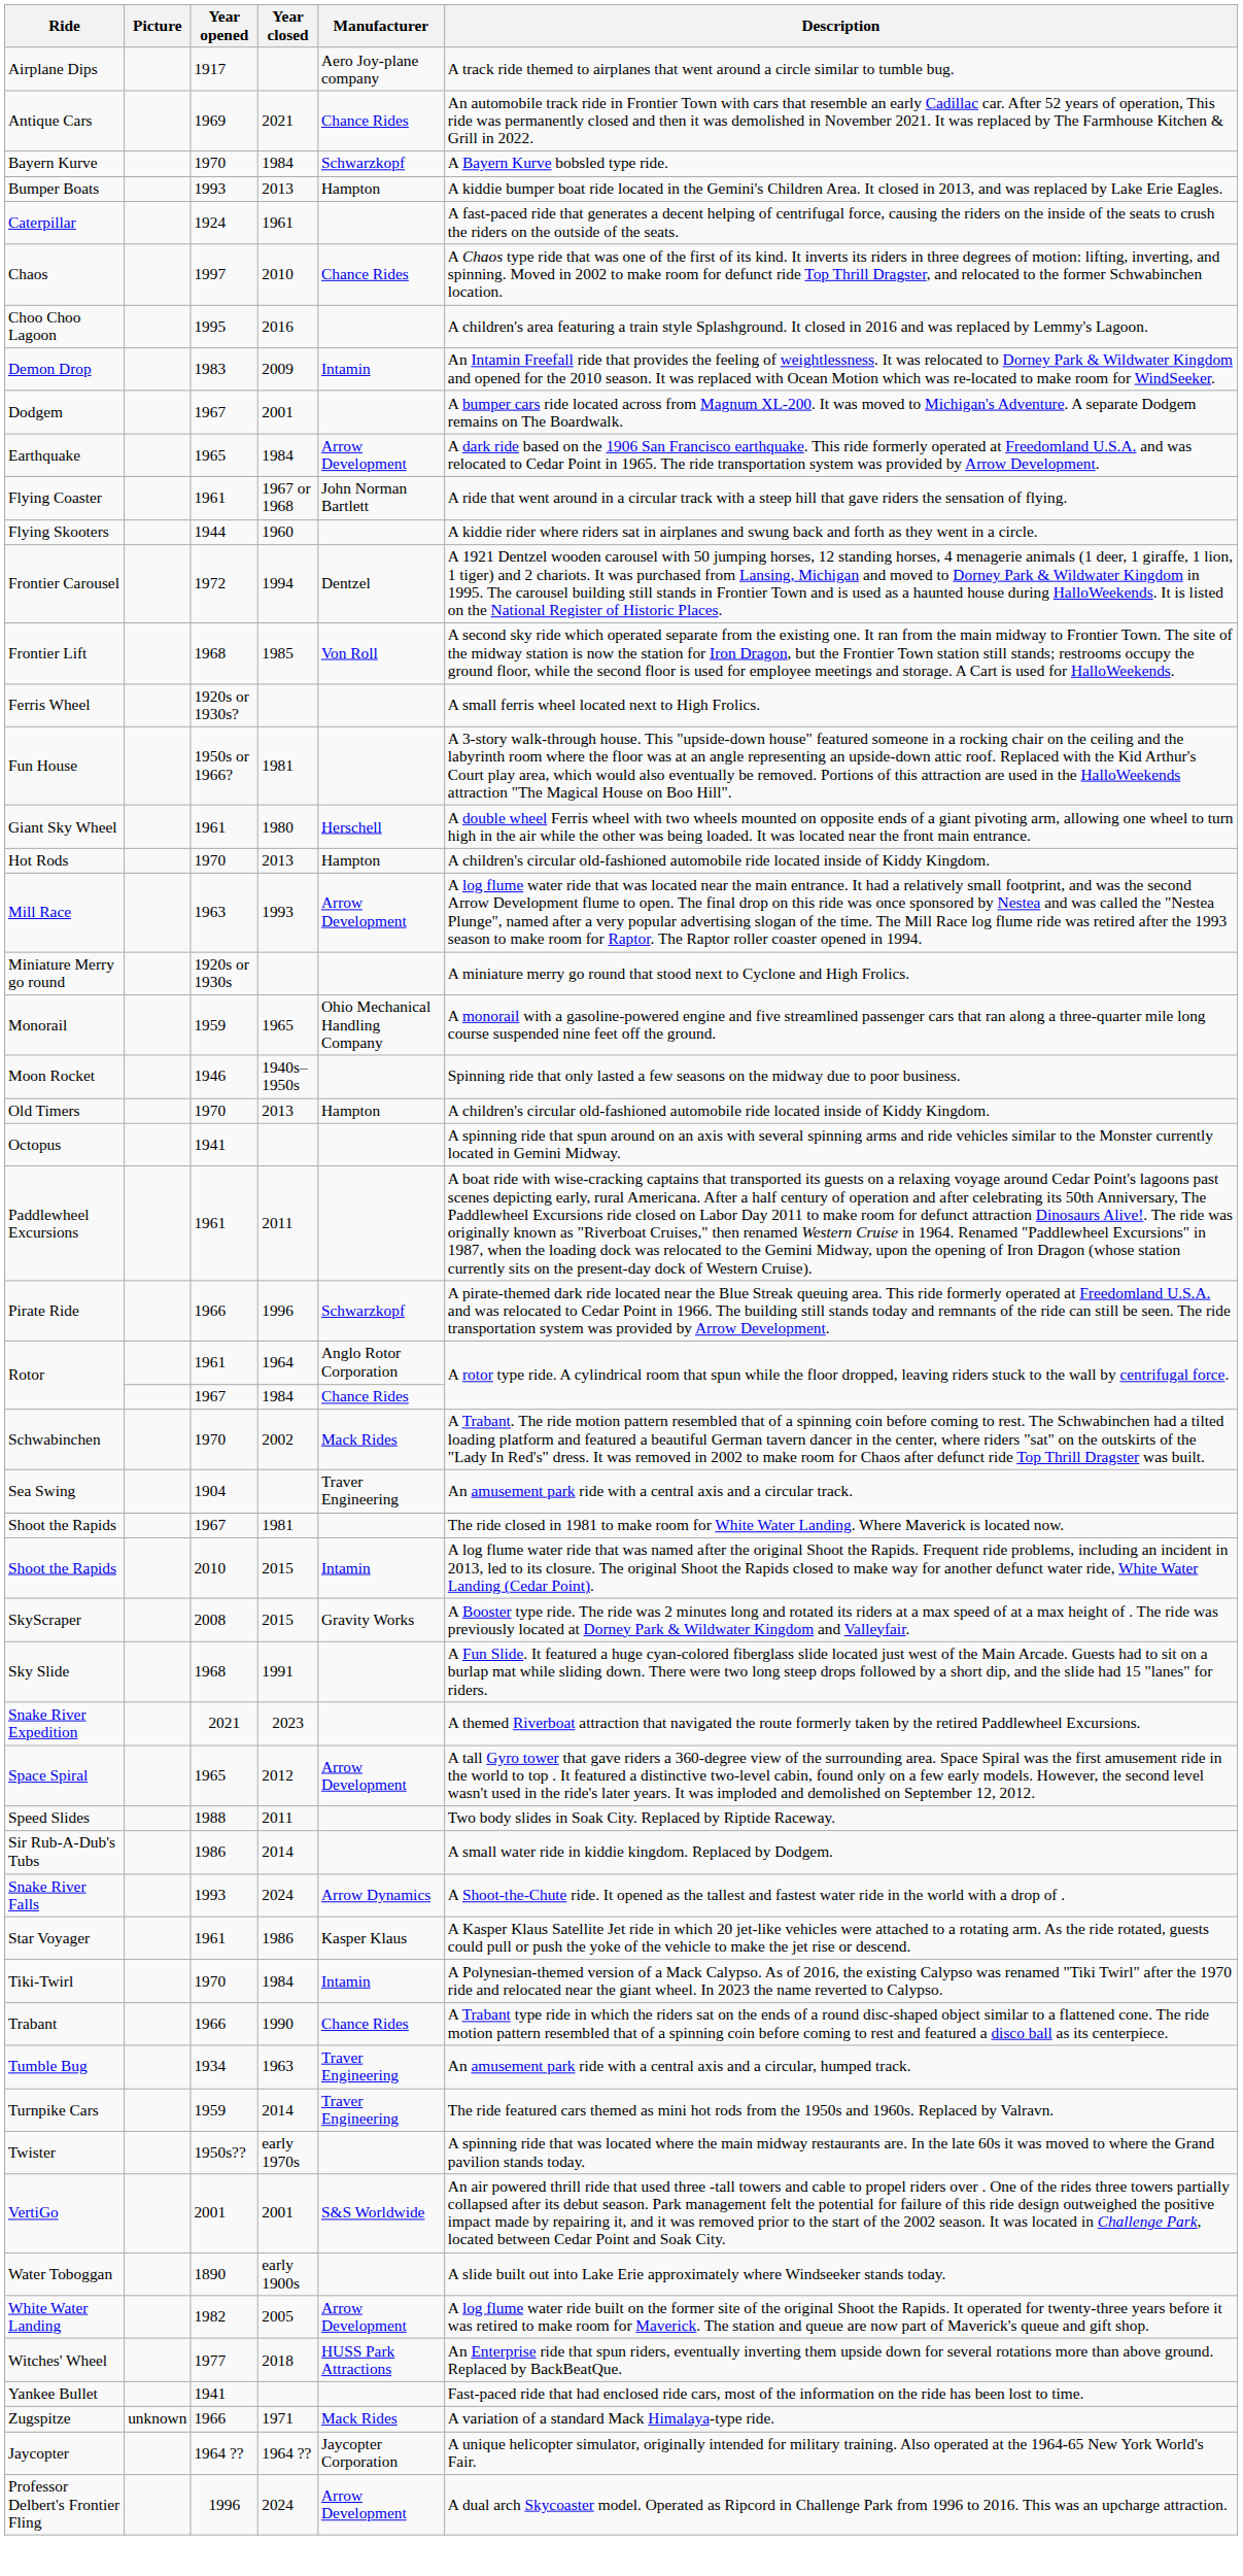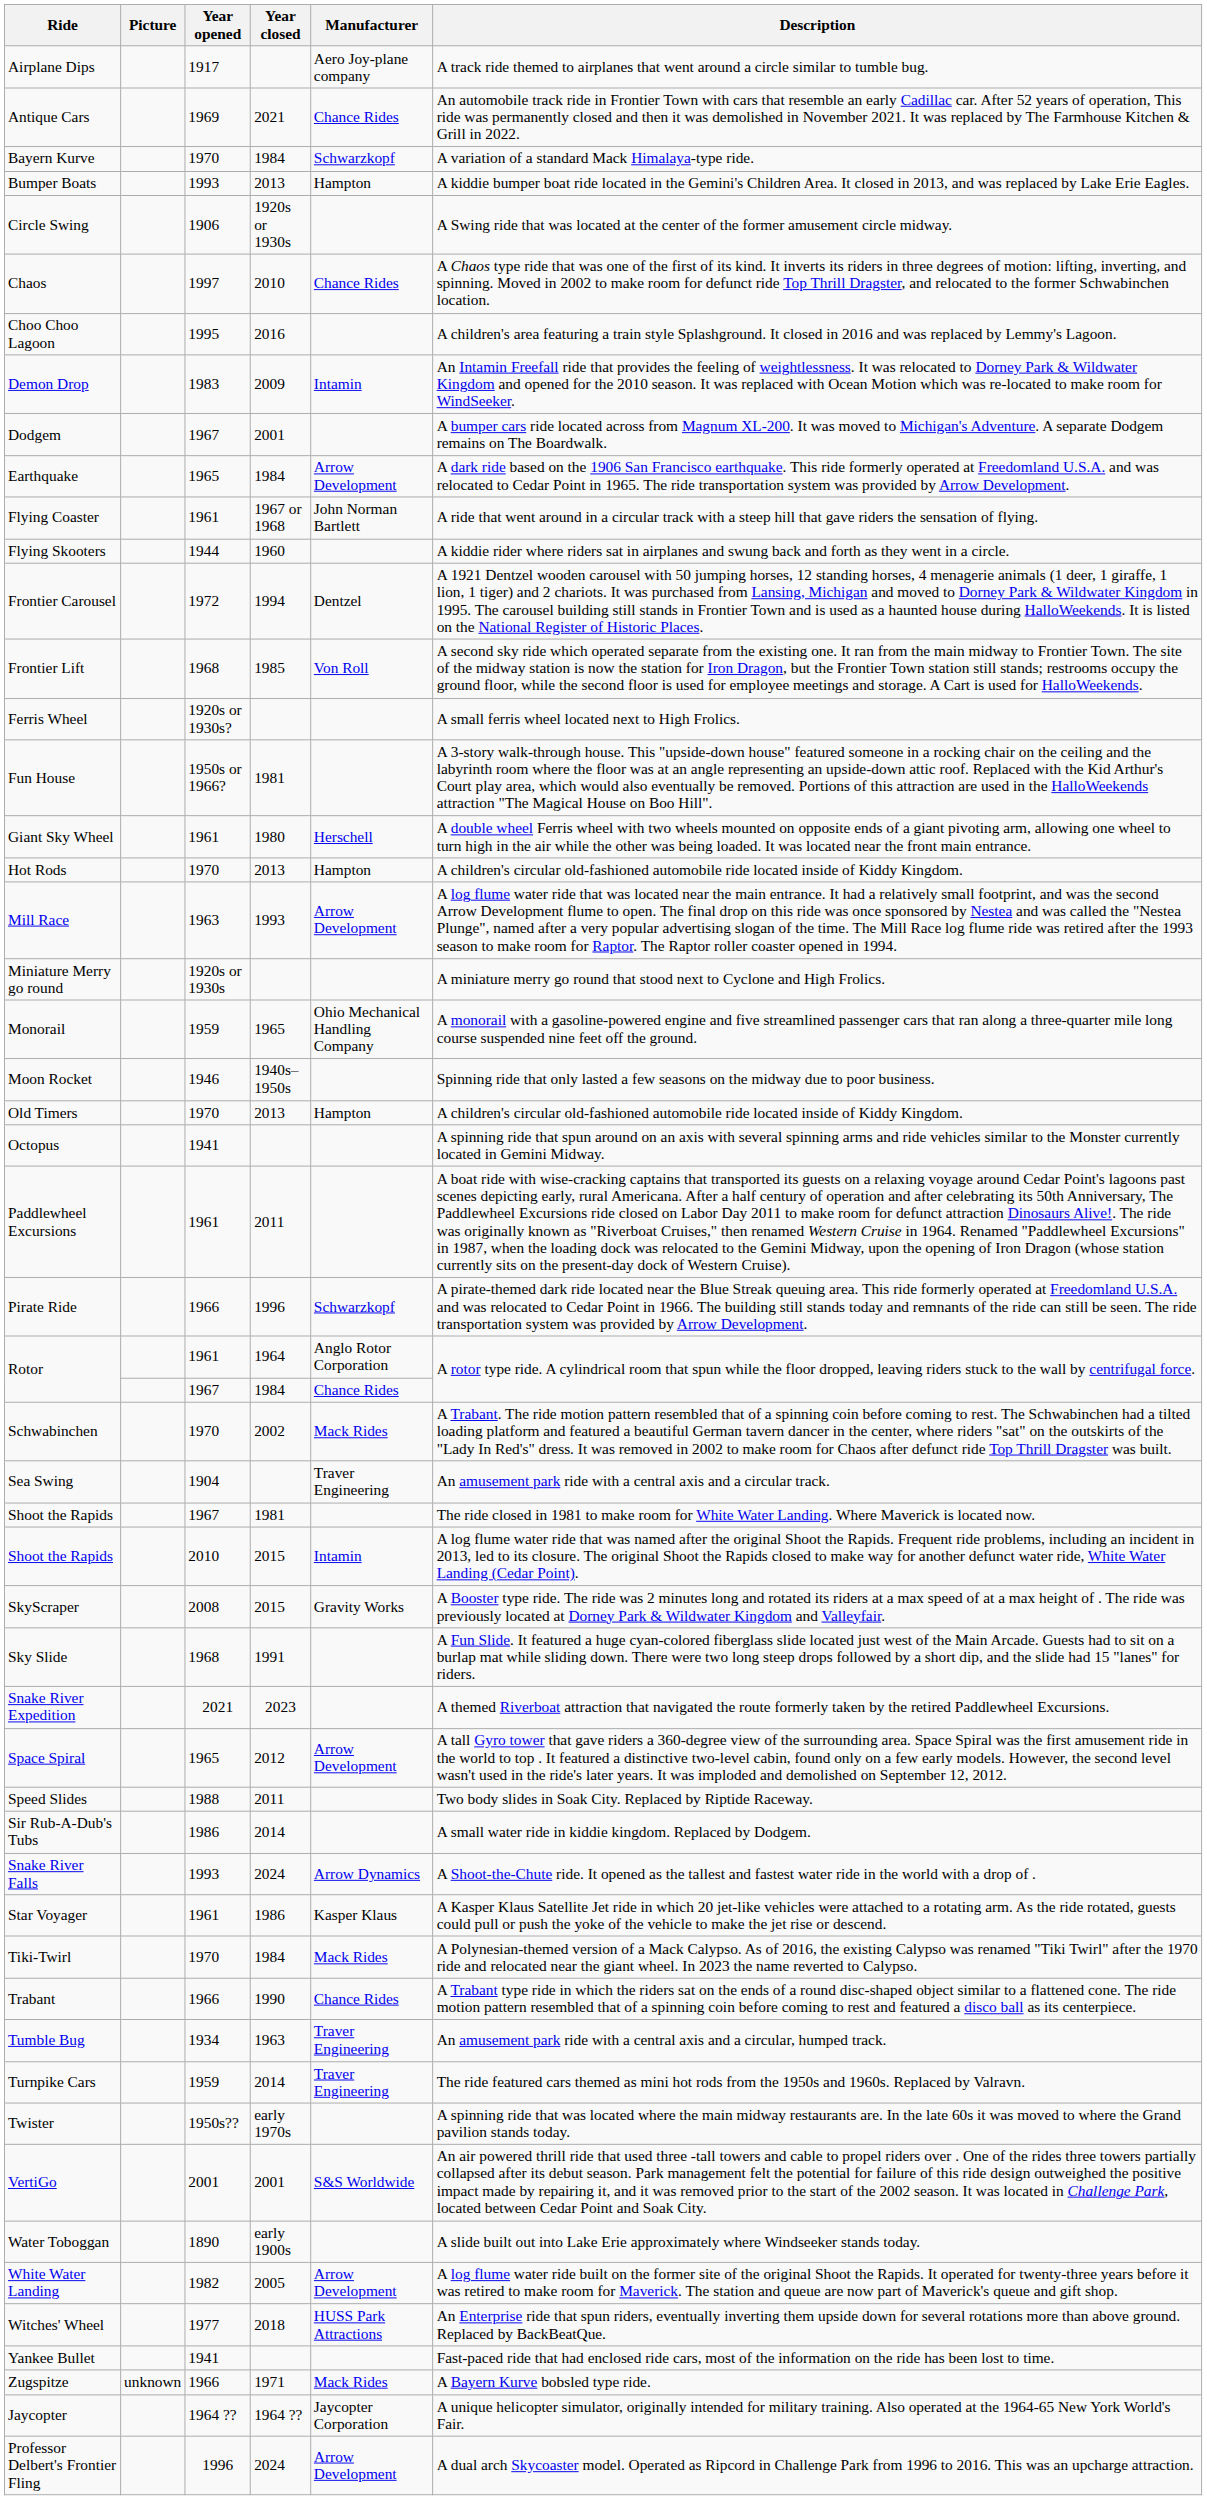Bayern Kurve | Description: A Bayern Kurve bobsled type ride. -> A variation of a standard Mack Himalaya-type ride.
- row: Caterpillar | 1924 | 1961 | A fast-paced ride that generates a decent helping of centrifugal force, causing the riders on the inside of the seats to crush the riders on the outside of the seats.
+ row: Circle Swing | 1906 | 1920s or 1930s | A Swing ride that was located at the center of the former amusement circle midway.
Tiki-Twirl | Manufacturer: Intamin -> Mack Rides
Zugspitze | Description: A variation of a standard Mack Himalaya-type ride. -> A Bayern Kurve bobsled type ride.
